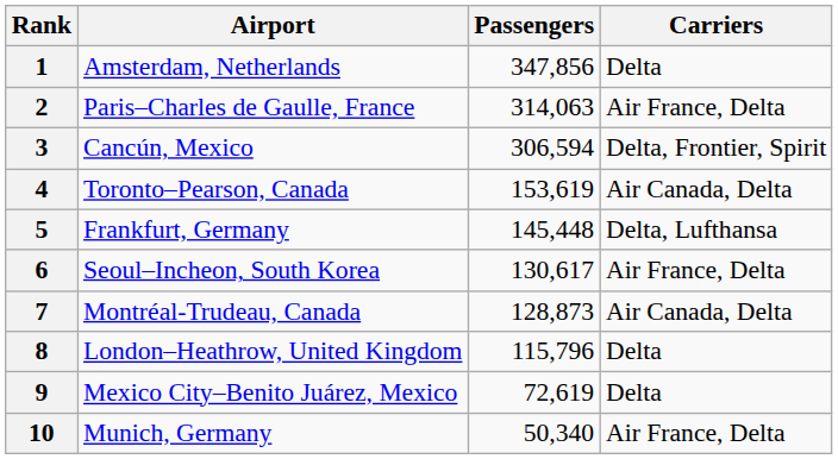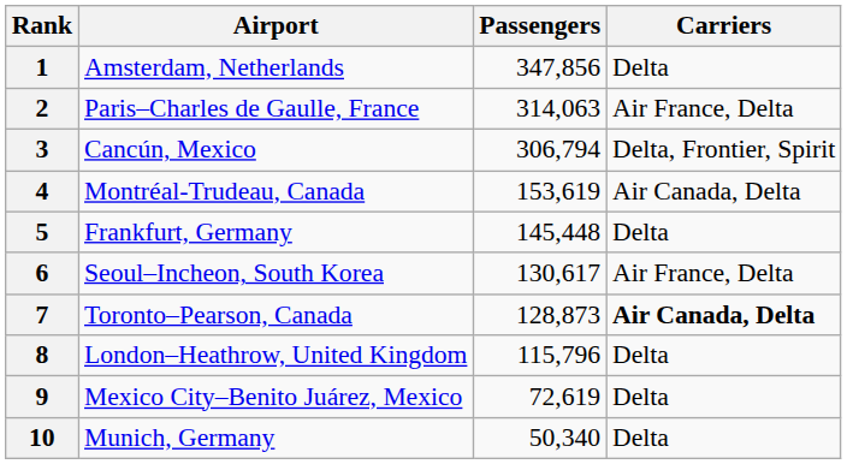3 | Passengers: 306,594 -> 306,794
4 | Airport: Toronto–Pearson, Canada -> Montréal-Trudeau, Canada
5 | Carriers: Delta, Lufthansa -> Delta
7 | Airport: Montréal-Trudeau, Canada -> Toronto–Pearson, Canada
7 | Carriers: normal -> bold
10 | Carriers: Air France, Delta -> Delta
